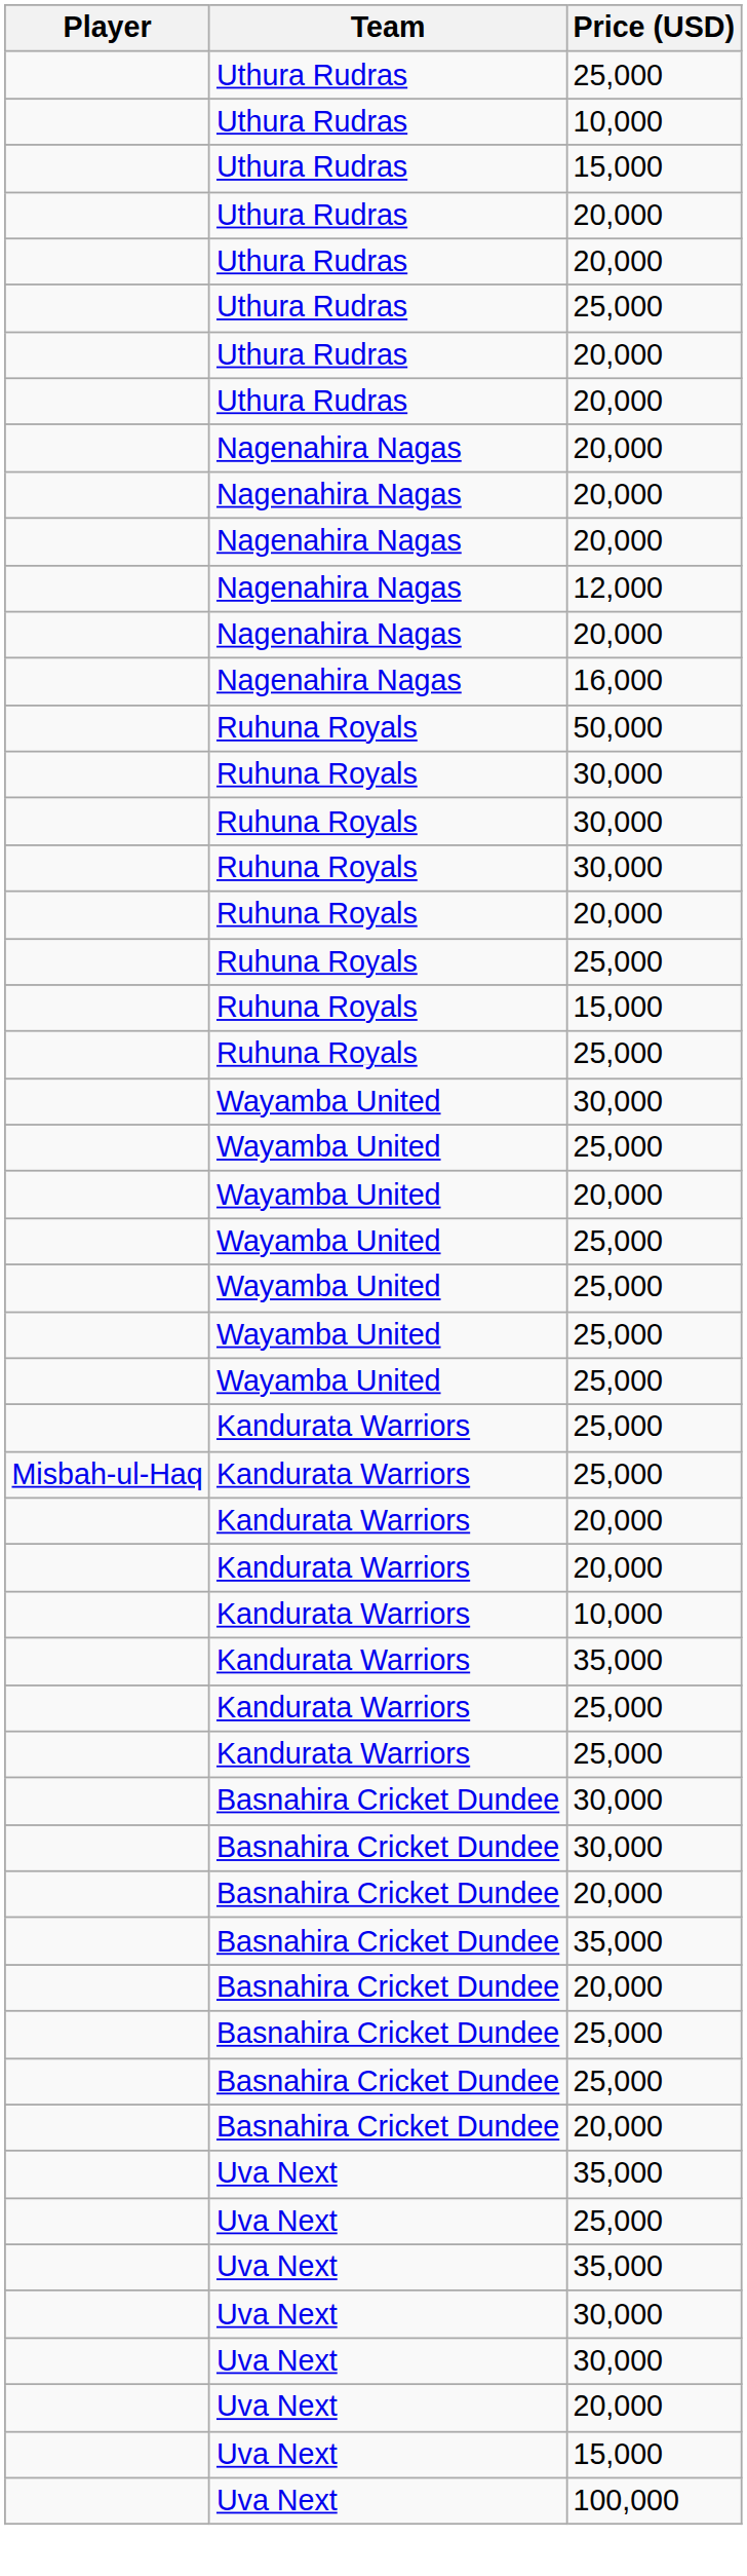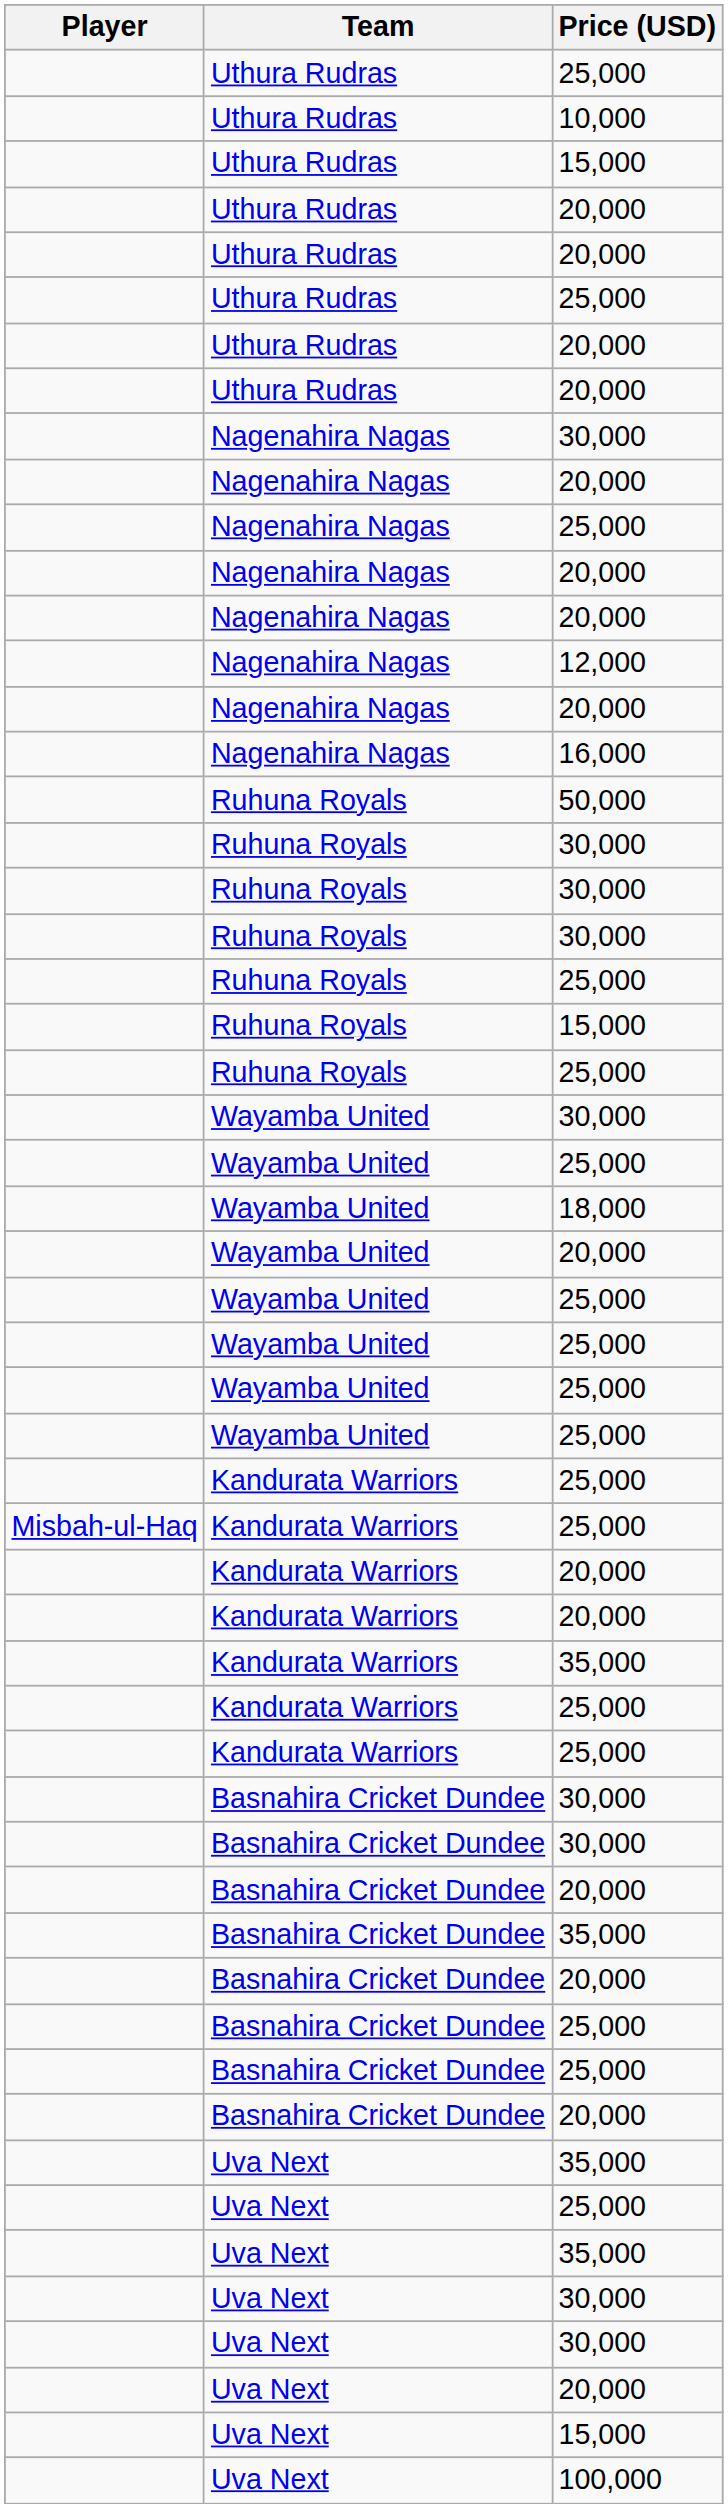+ row: Nagenahira Nagas | 30,000
+ row: Nagenahira Nagas | 25,000
- row: Ruhuna Royals | 20,000
+ row: Wayamba United | 18,000
- row: Kandurata Warriors | 10,000
